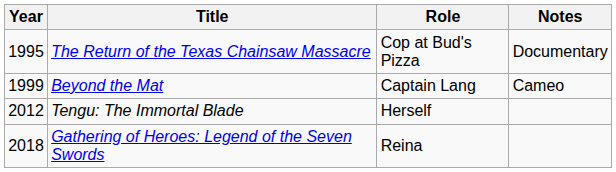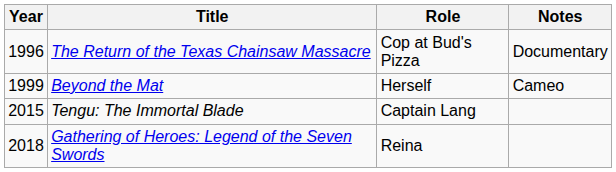The Return of the Texas Chainsaw Massacre | Year: 1995 -> 1996
Beyond the Mat | Role: Captain Lang -> Herself
Tengu: The Immortal Blade | Year: 2012 -> 2015
Tengu: The Immortal Blade | Role: Herself -> Captain Lang
